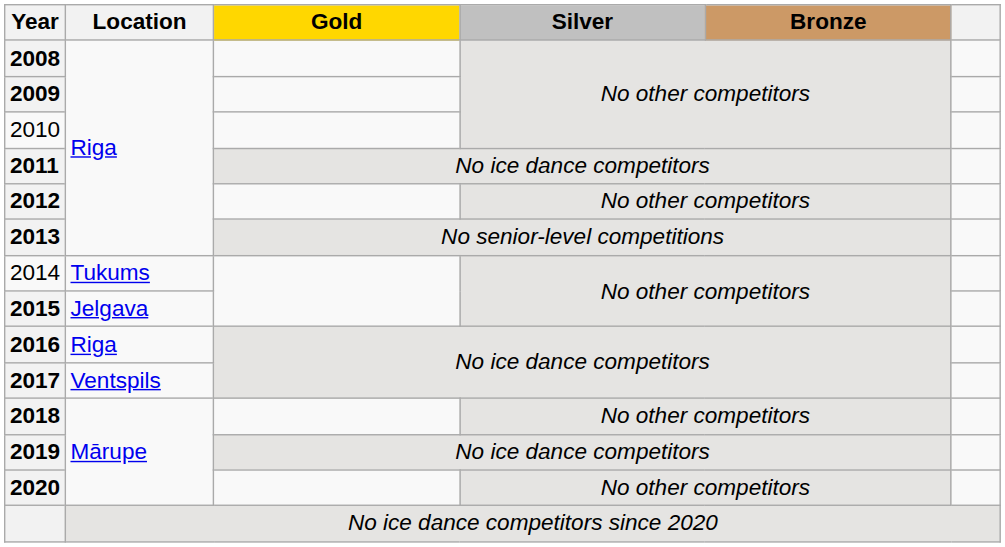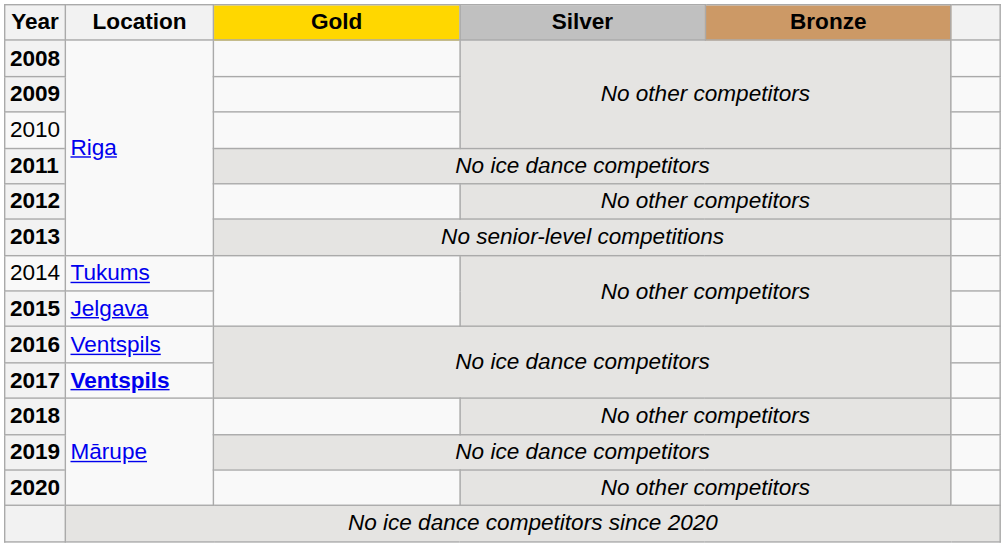2016 | Location: Riga -> Ventspils
2017 | Location: normal -> bold
